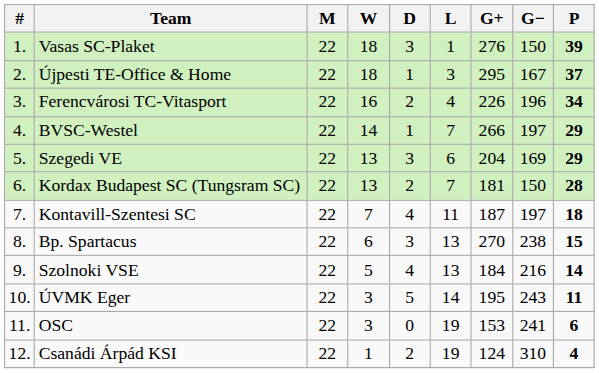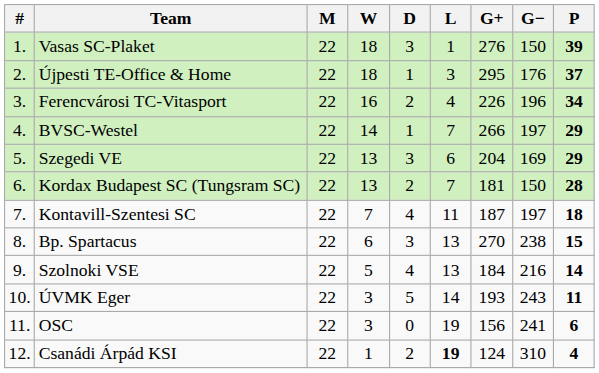Újpesti TE-Office & Home | G−: 167 -> 176
ÚVMK Eger | G+: 195 -> 193
OSC | G+: 153 -> 156
Csanádi Árpád KSI | L: normal -> bold
